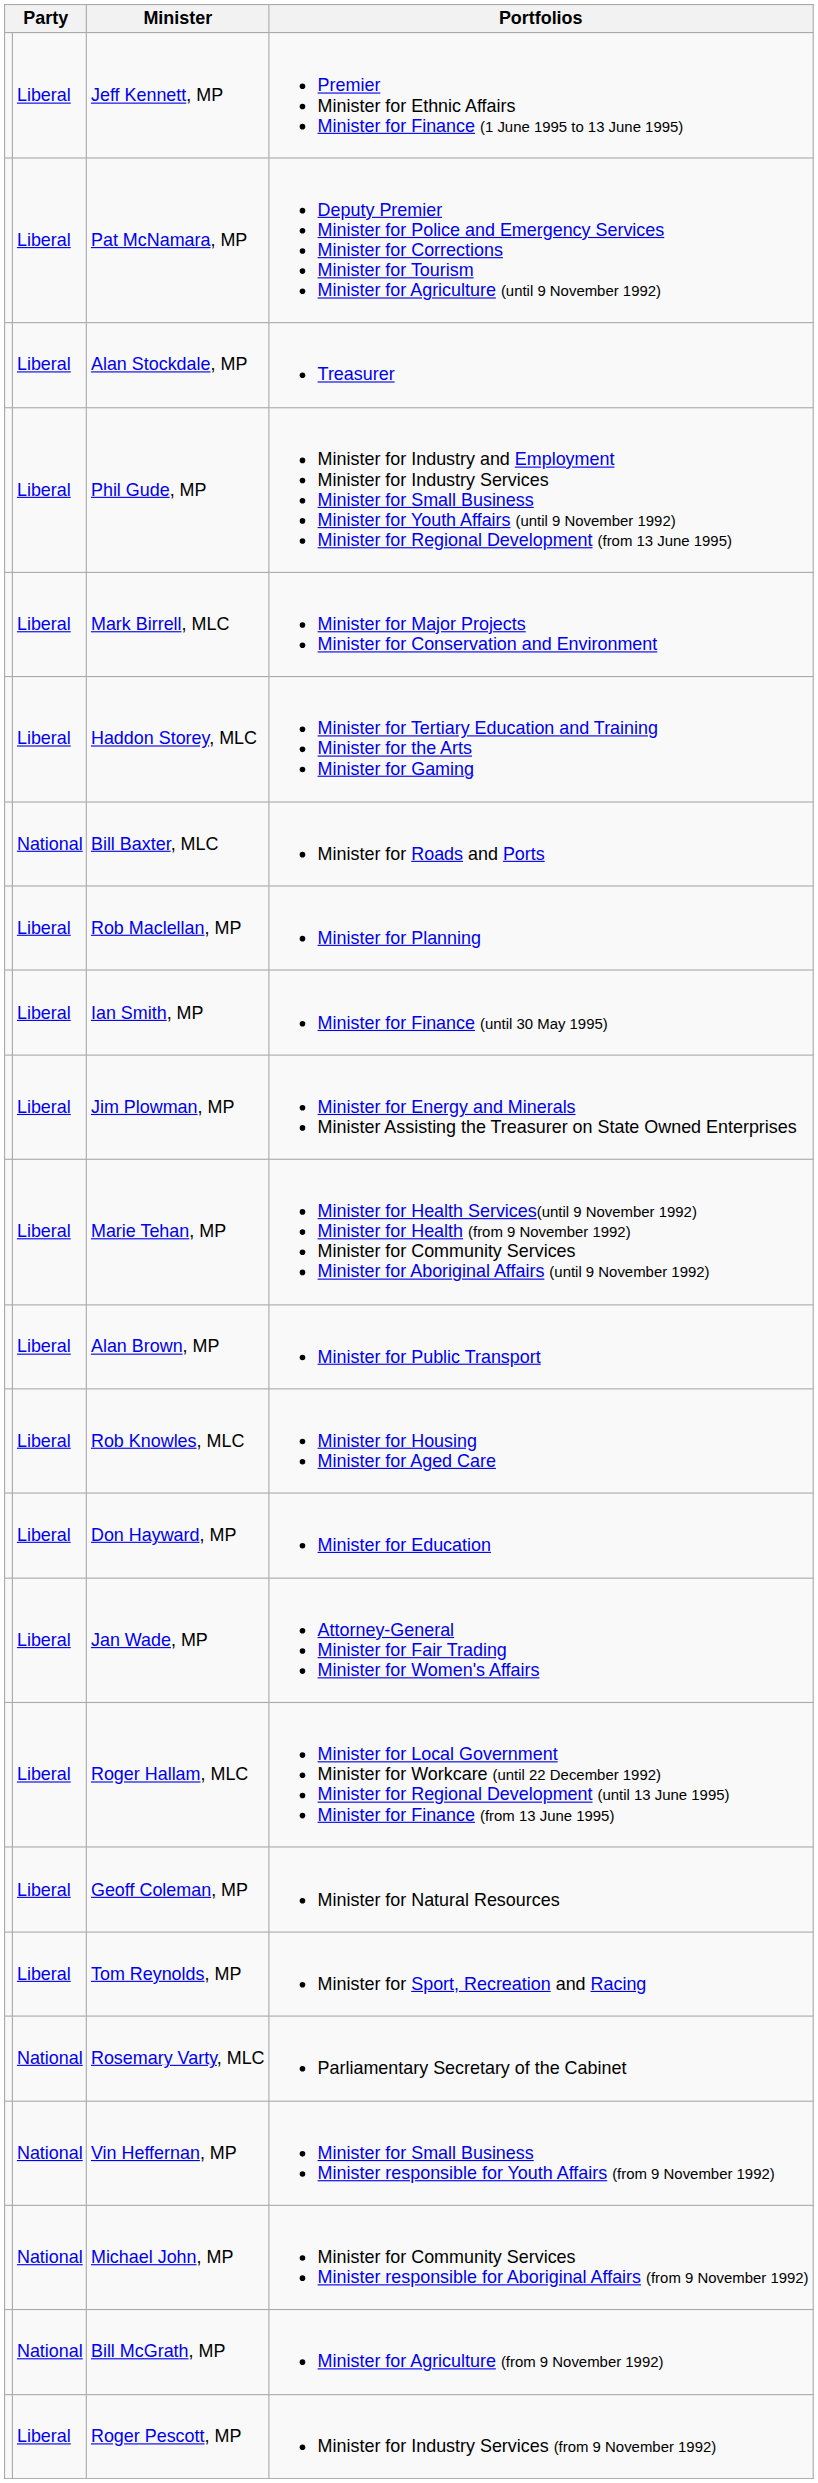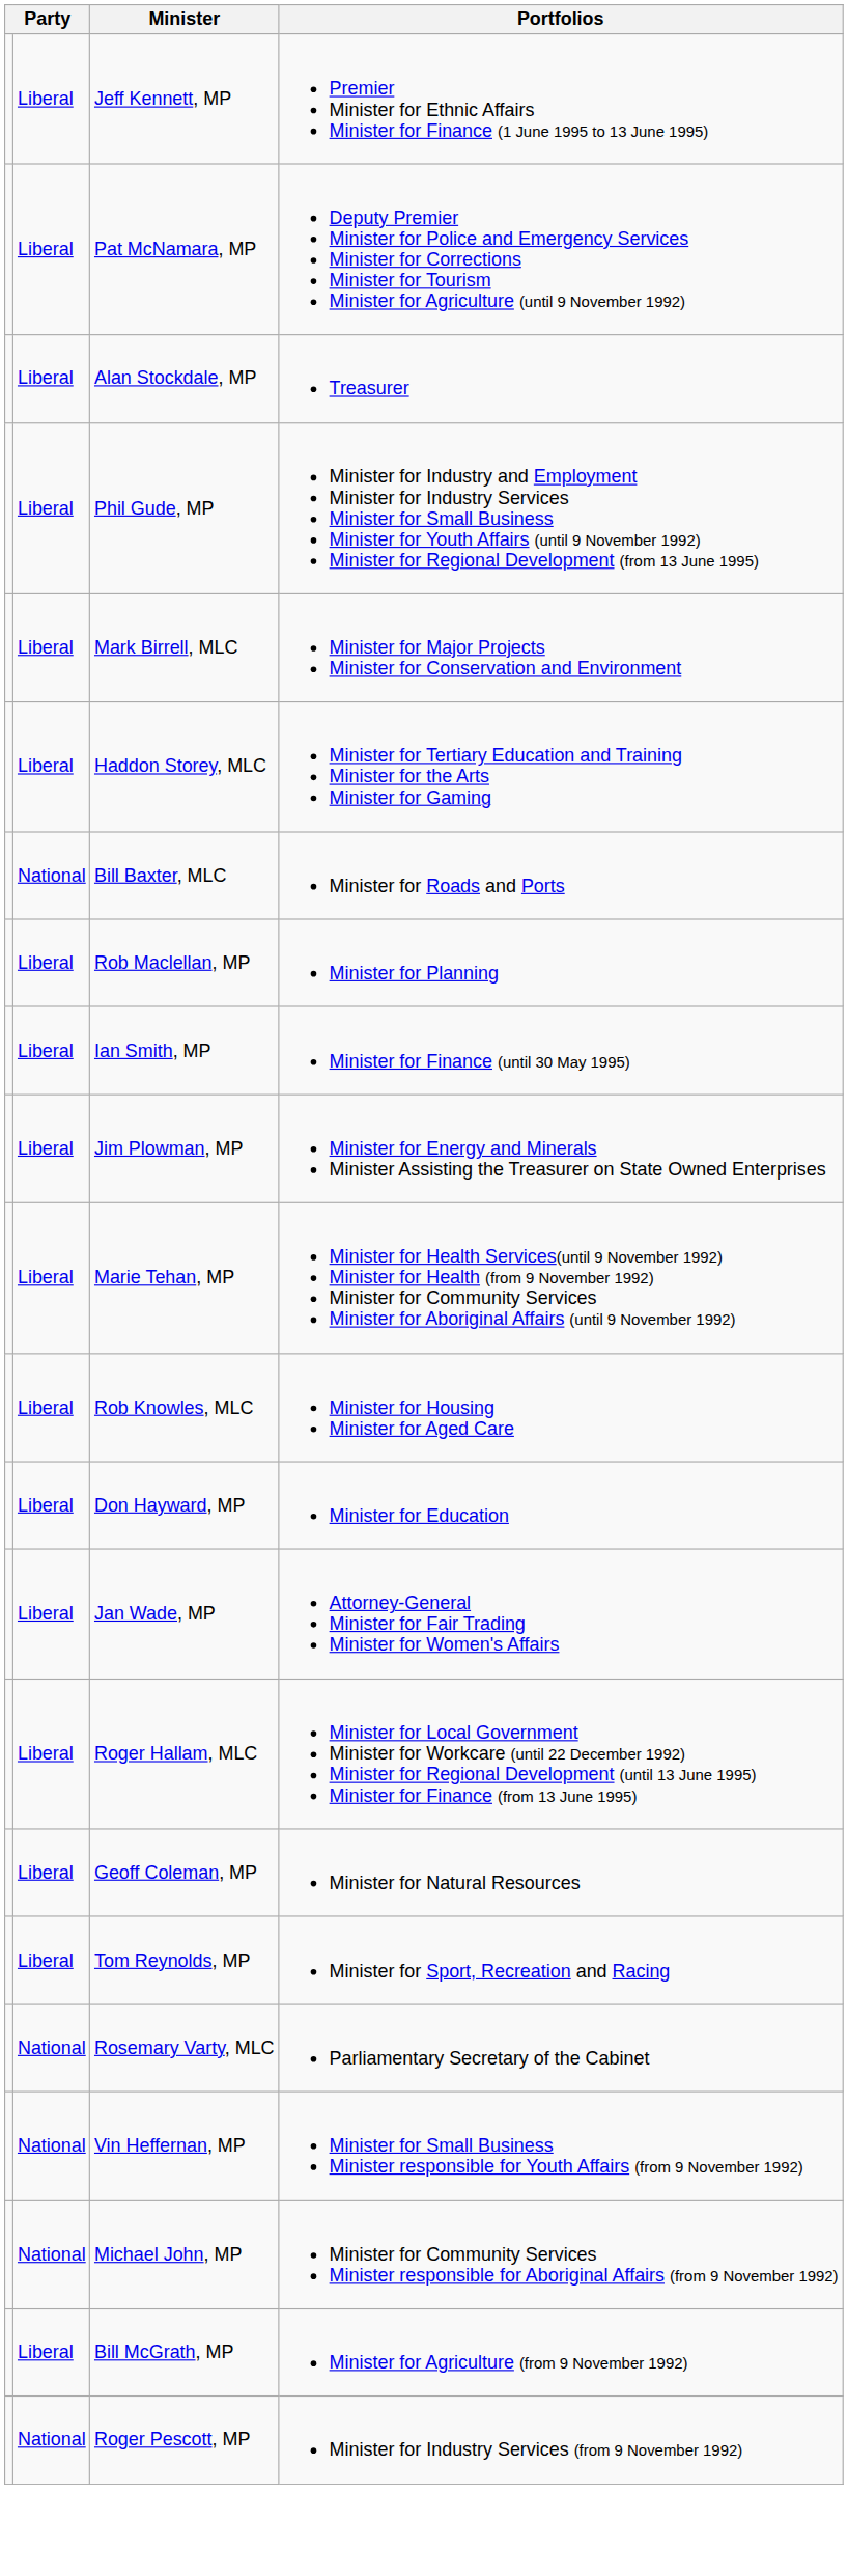- row: Liberal | Alan Brown, MP | Minister for Public Transport
Bill McGrath, MP | column 2: National -> Liberal
Roger Pescott, MP | column 2: Liberal -> National
